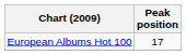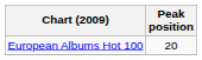European Albums Hot 100 | Peak position: 17 -> 20
